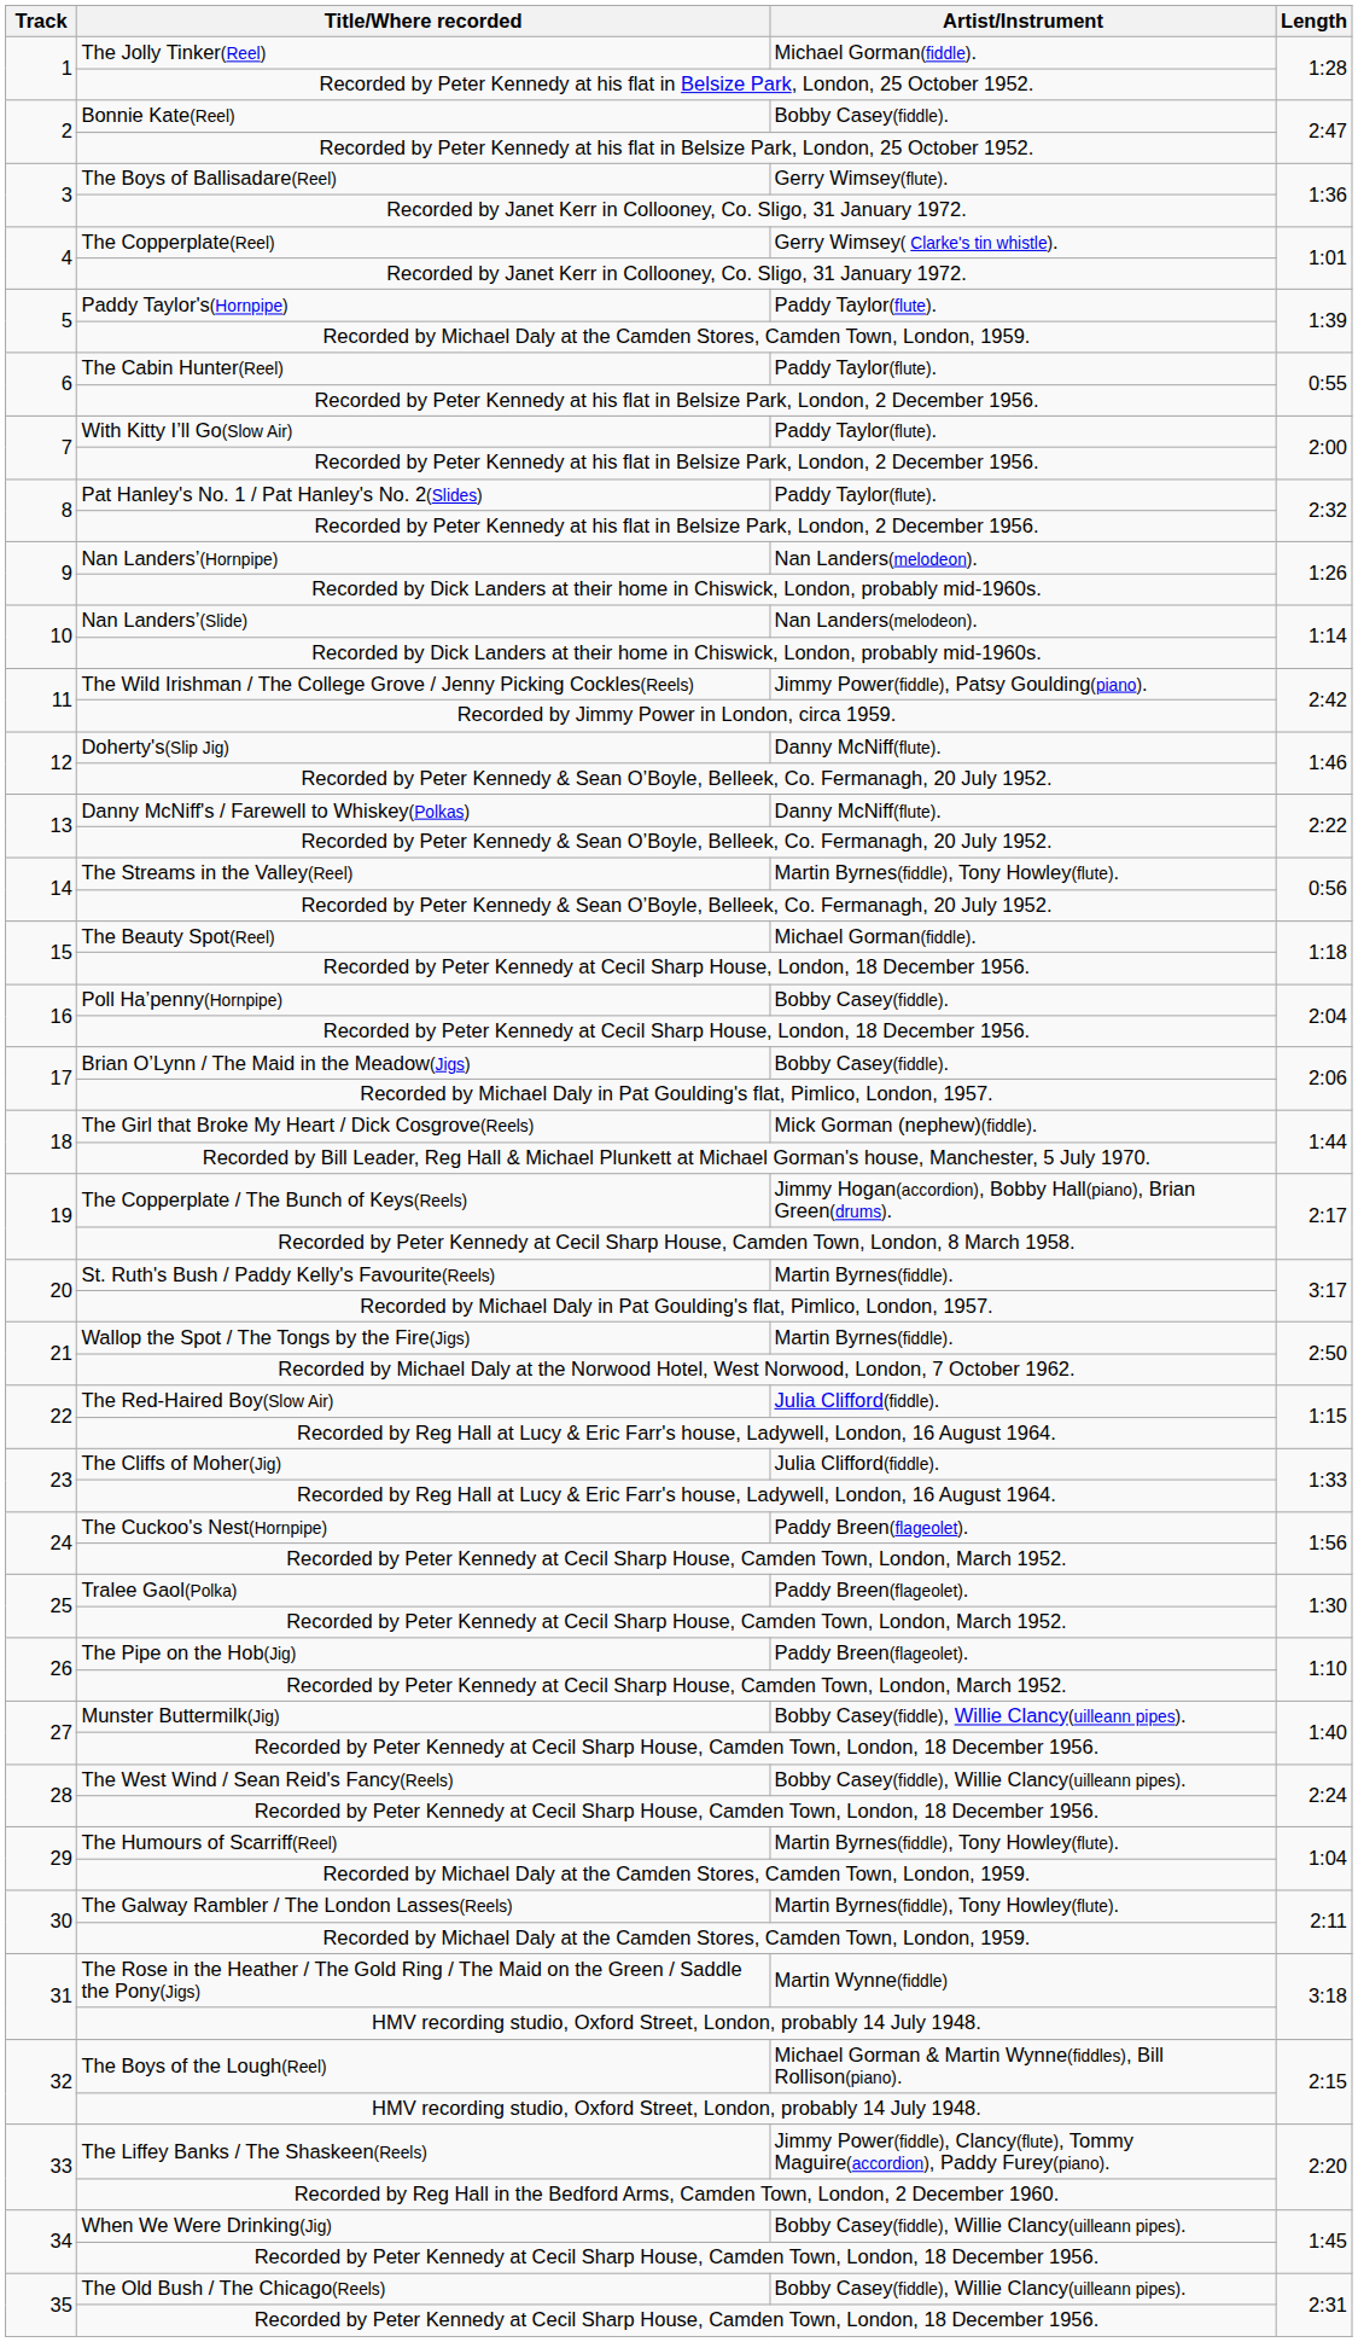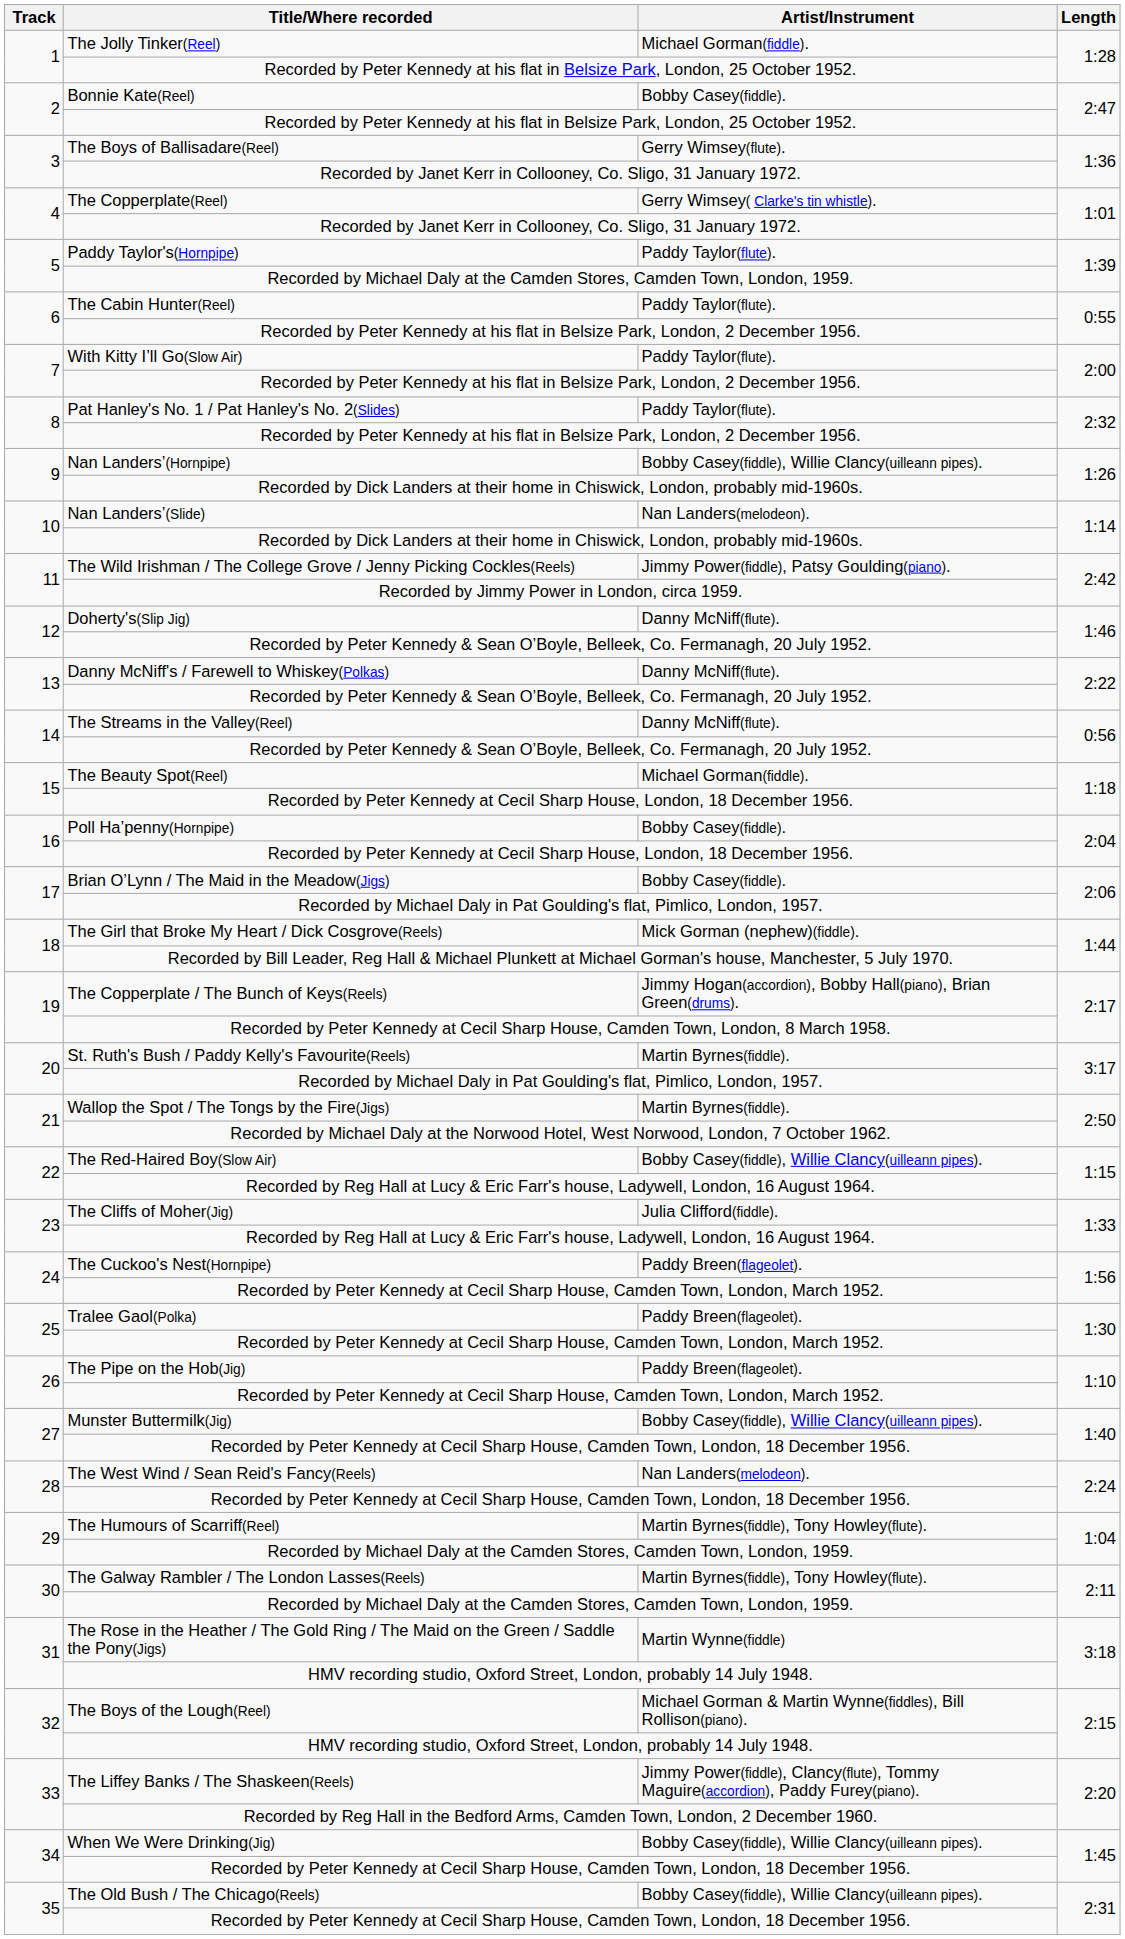Nan Landers’(Hornpipe) | Artist/Instrument: Nan Landers(melodeon). -> Bobby Casey(fiddle), Willie Clancy(uilleann pipes).
The Streams in the Valley(Reel) | Artist/Instrument: Martin Byrnes(fiddle), Tony Howley(flute). -> Danny McNiff(flute).
The Red-Haired Boy(Slow Air) | Artist/Instrument: Julia Clifford(fiddle). -> Bobby Casey(fiddle), Willie Clancy(uilleann pipes).
The West Wind / Sean Reid's Fancy(Reels) | Artist/Instrument: Bobby Casey(fiddle), Willie Clancy(uilleann pipes). -> Nan Landers(melodeon).
